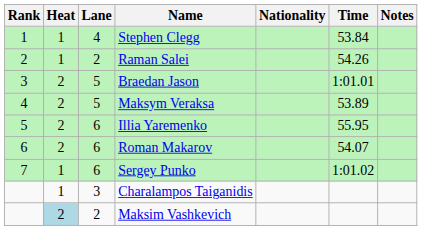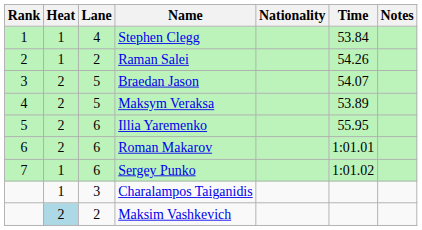Braedan Jason | Time: 1:01.01 -> 54.07
Roman Makarov | Time: 54.07 -> 1:01.01
